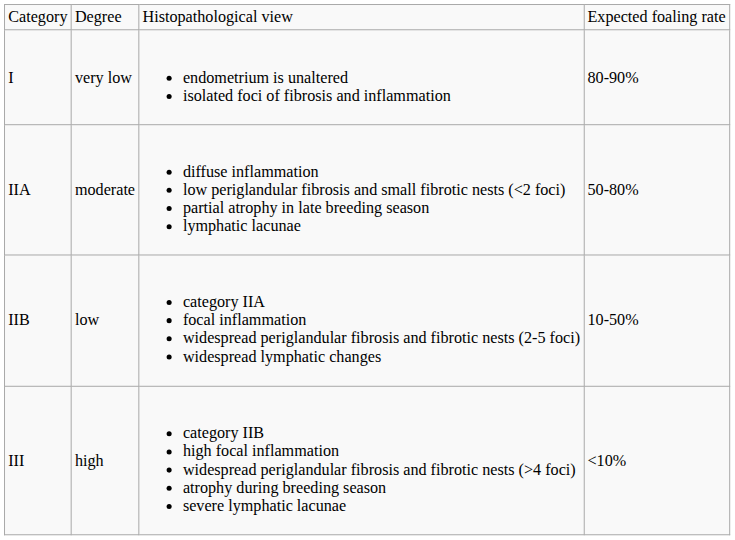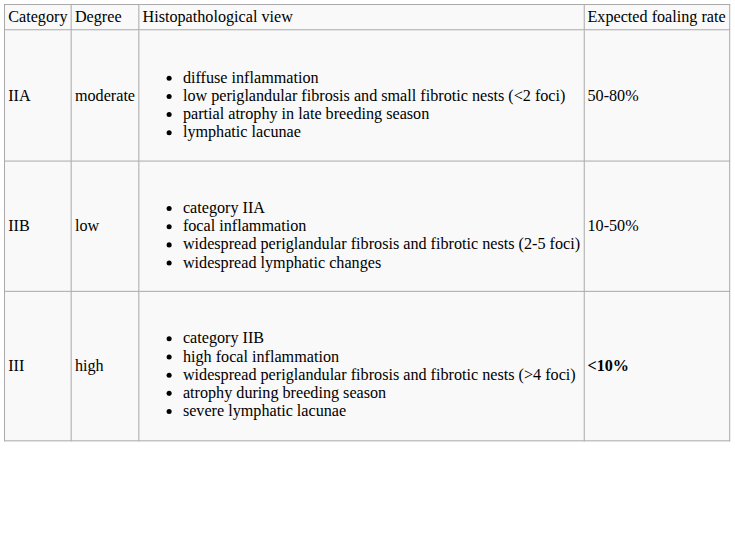- row: I | very low | endometrium is unaltered isolated foci of fibrosis and inflammation | 80-90%
III | column 4: normal -> bold
